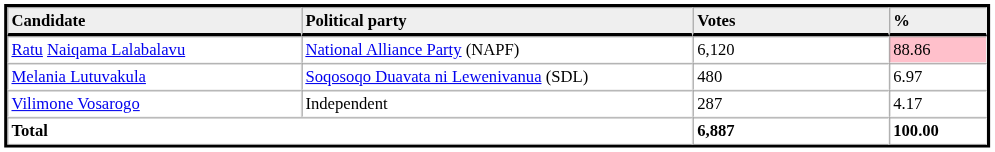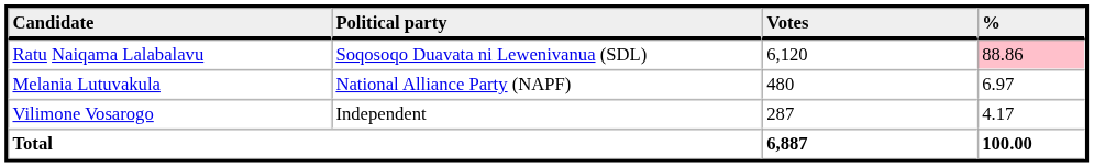Ratu Naiqama Lalabalavu | Political party: National Alliance Party (NAPF) -> Soqosoqo Duavata ni Lewenivanua (SDL)
Melania Lutuvakula | Political party: Soqosoqo Duavata ni Lewenivanua (SDL) -> National Alliance Party (NAPF)
